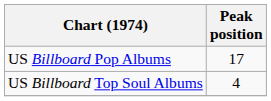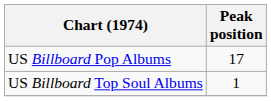US Billboard Top Soul Albums | Peak position: 4 -> 1
